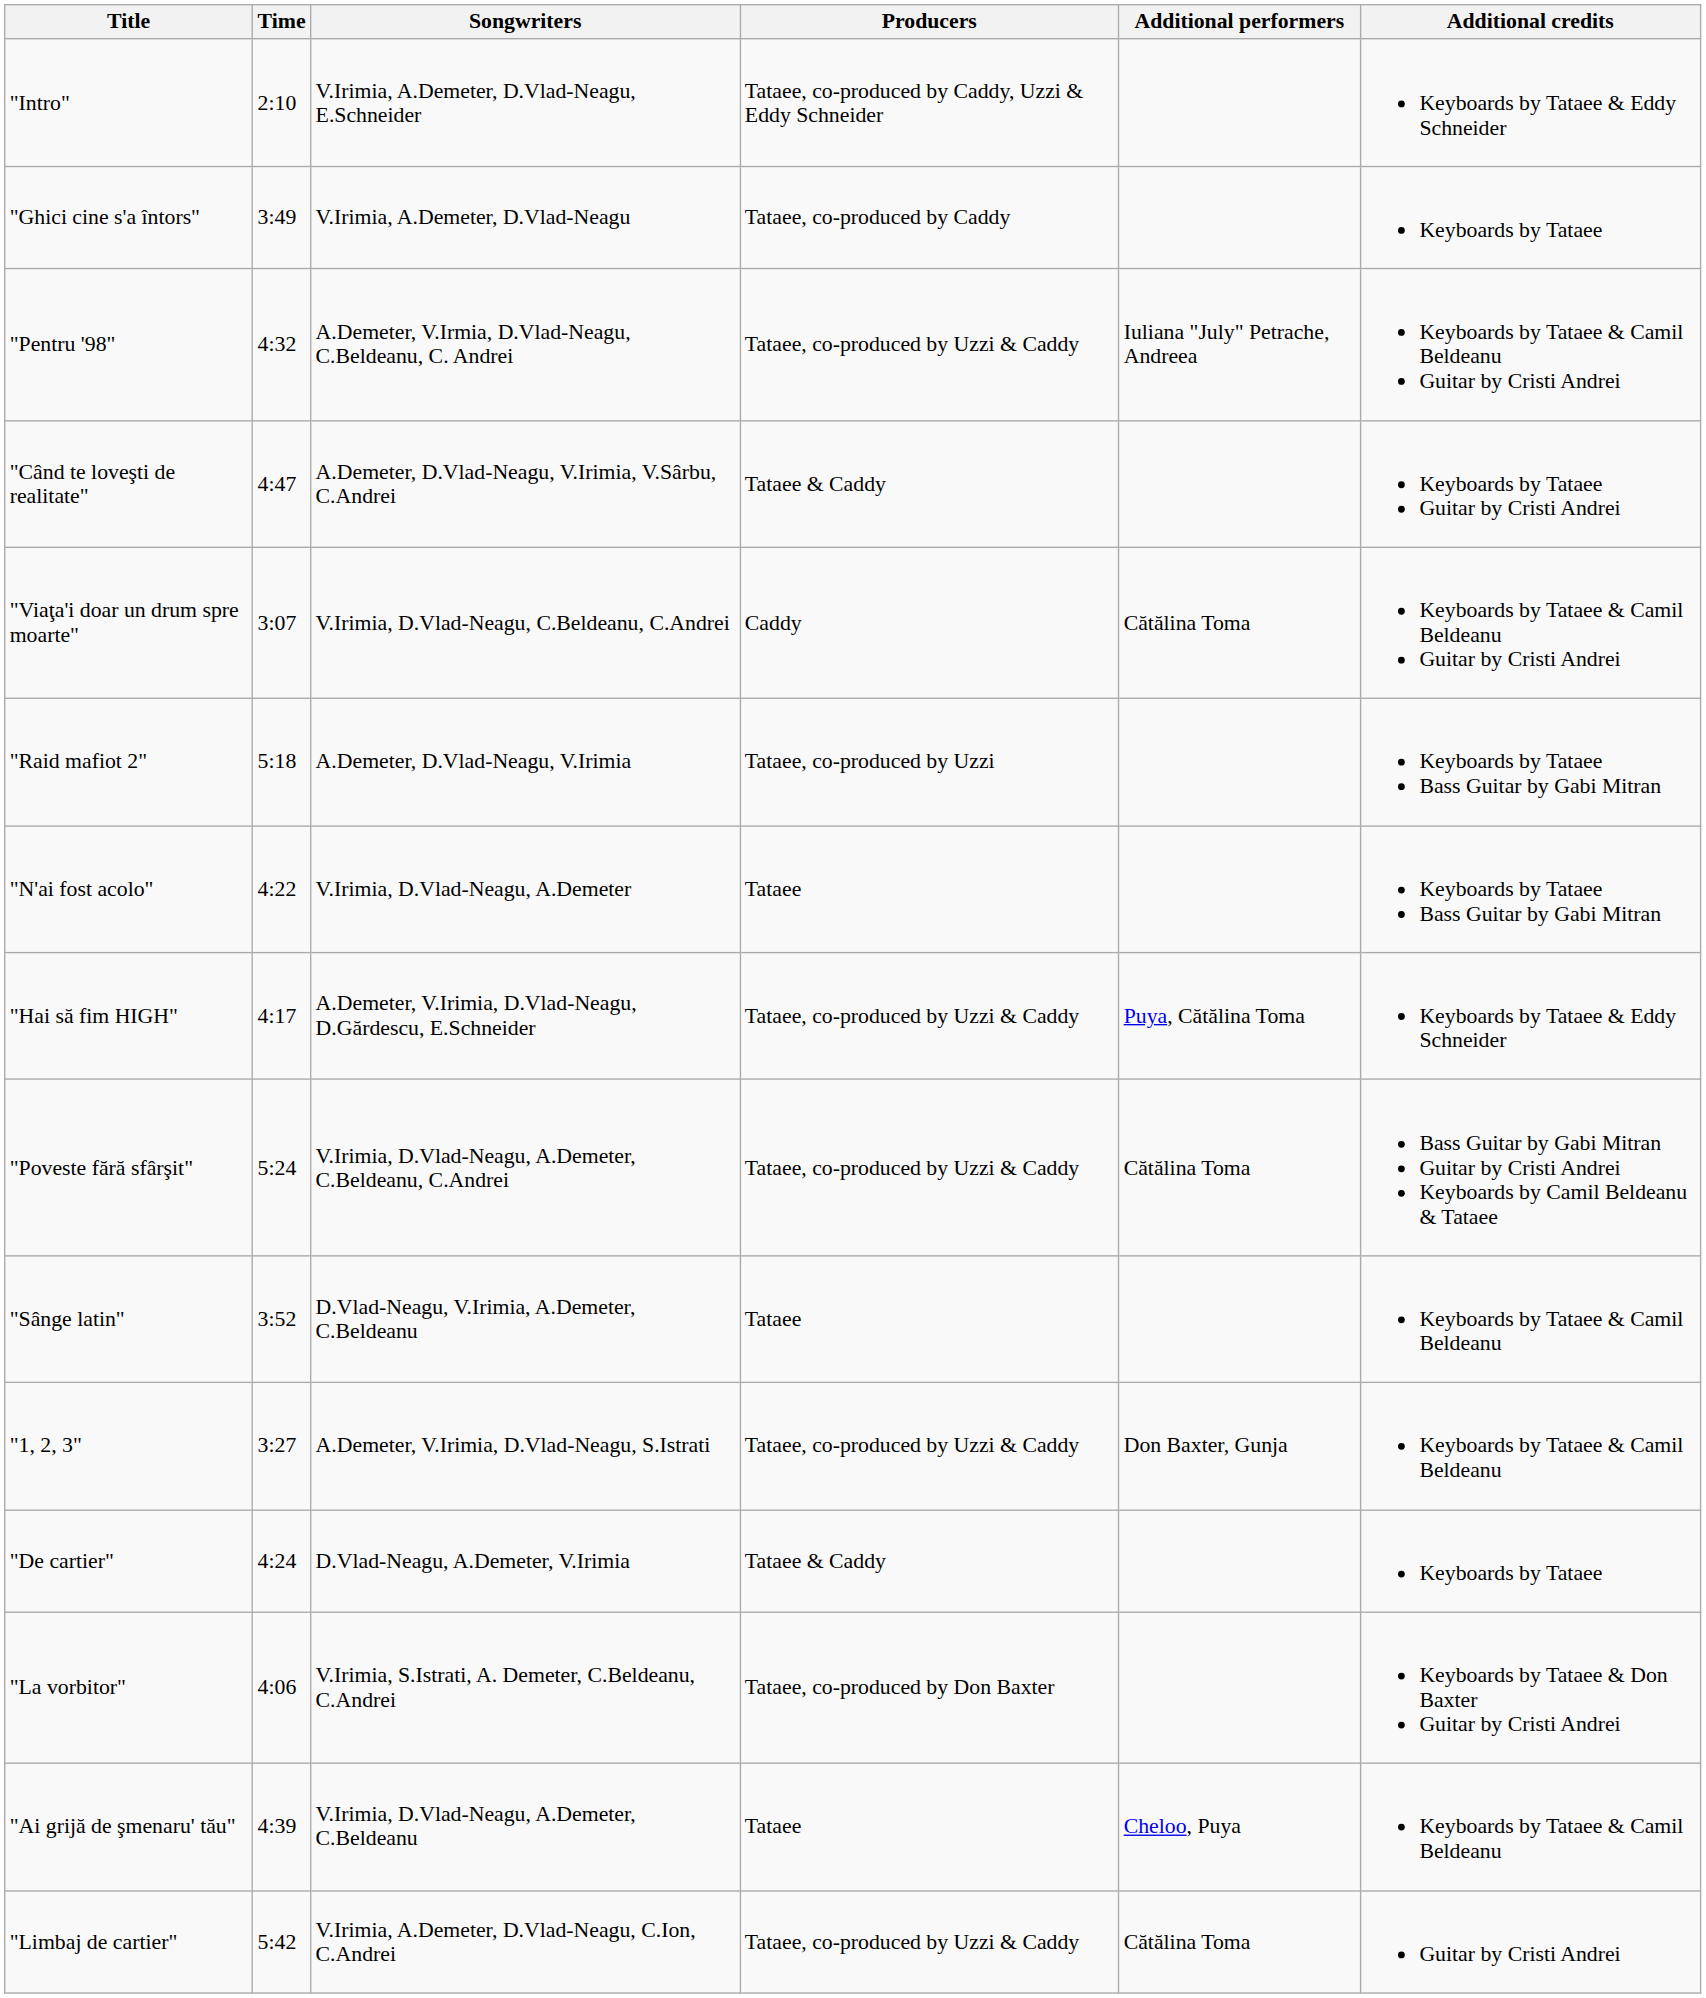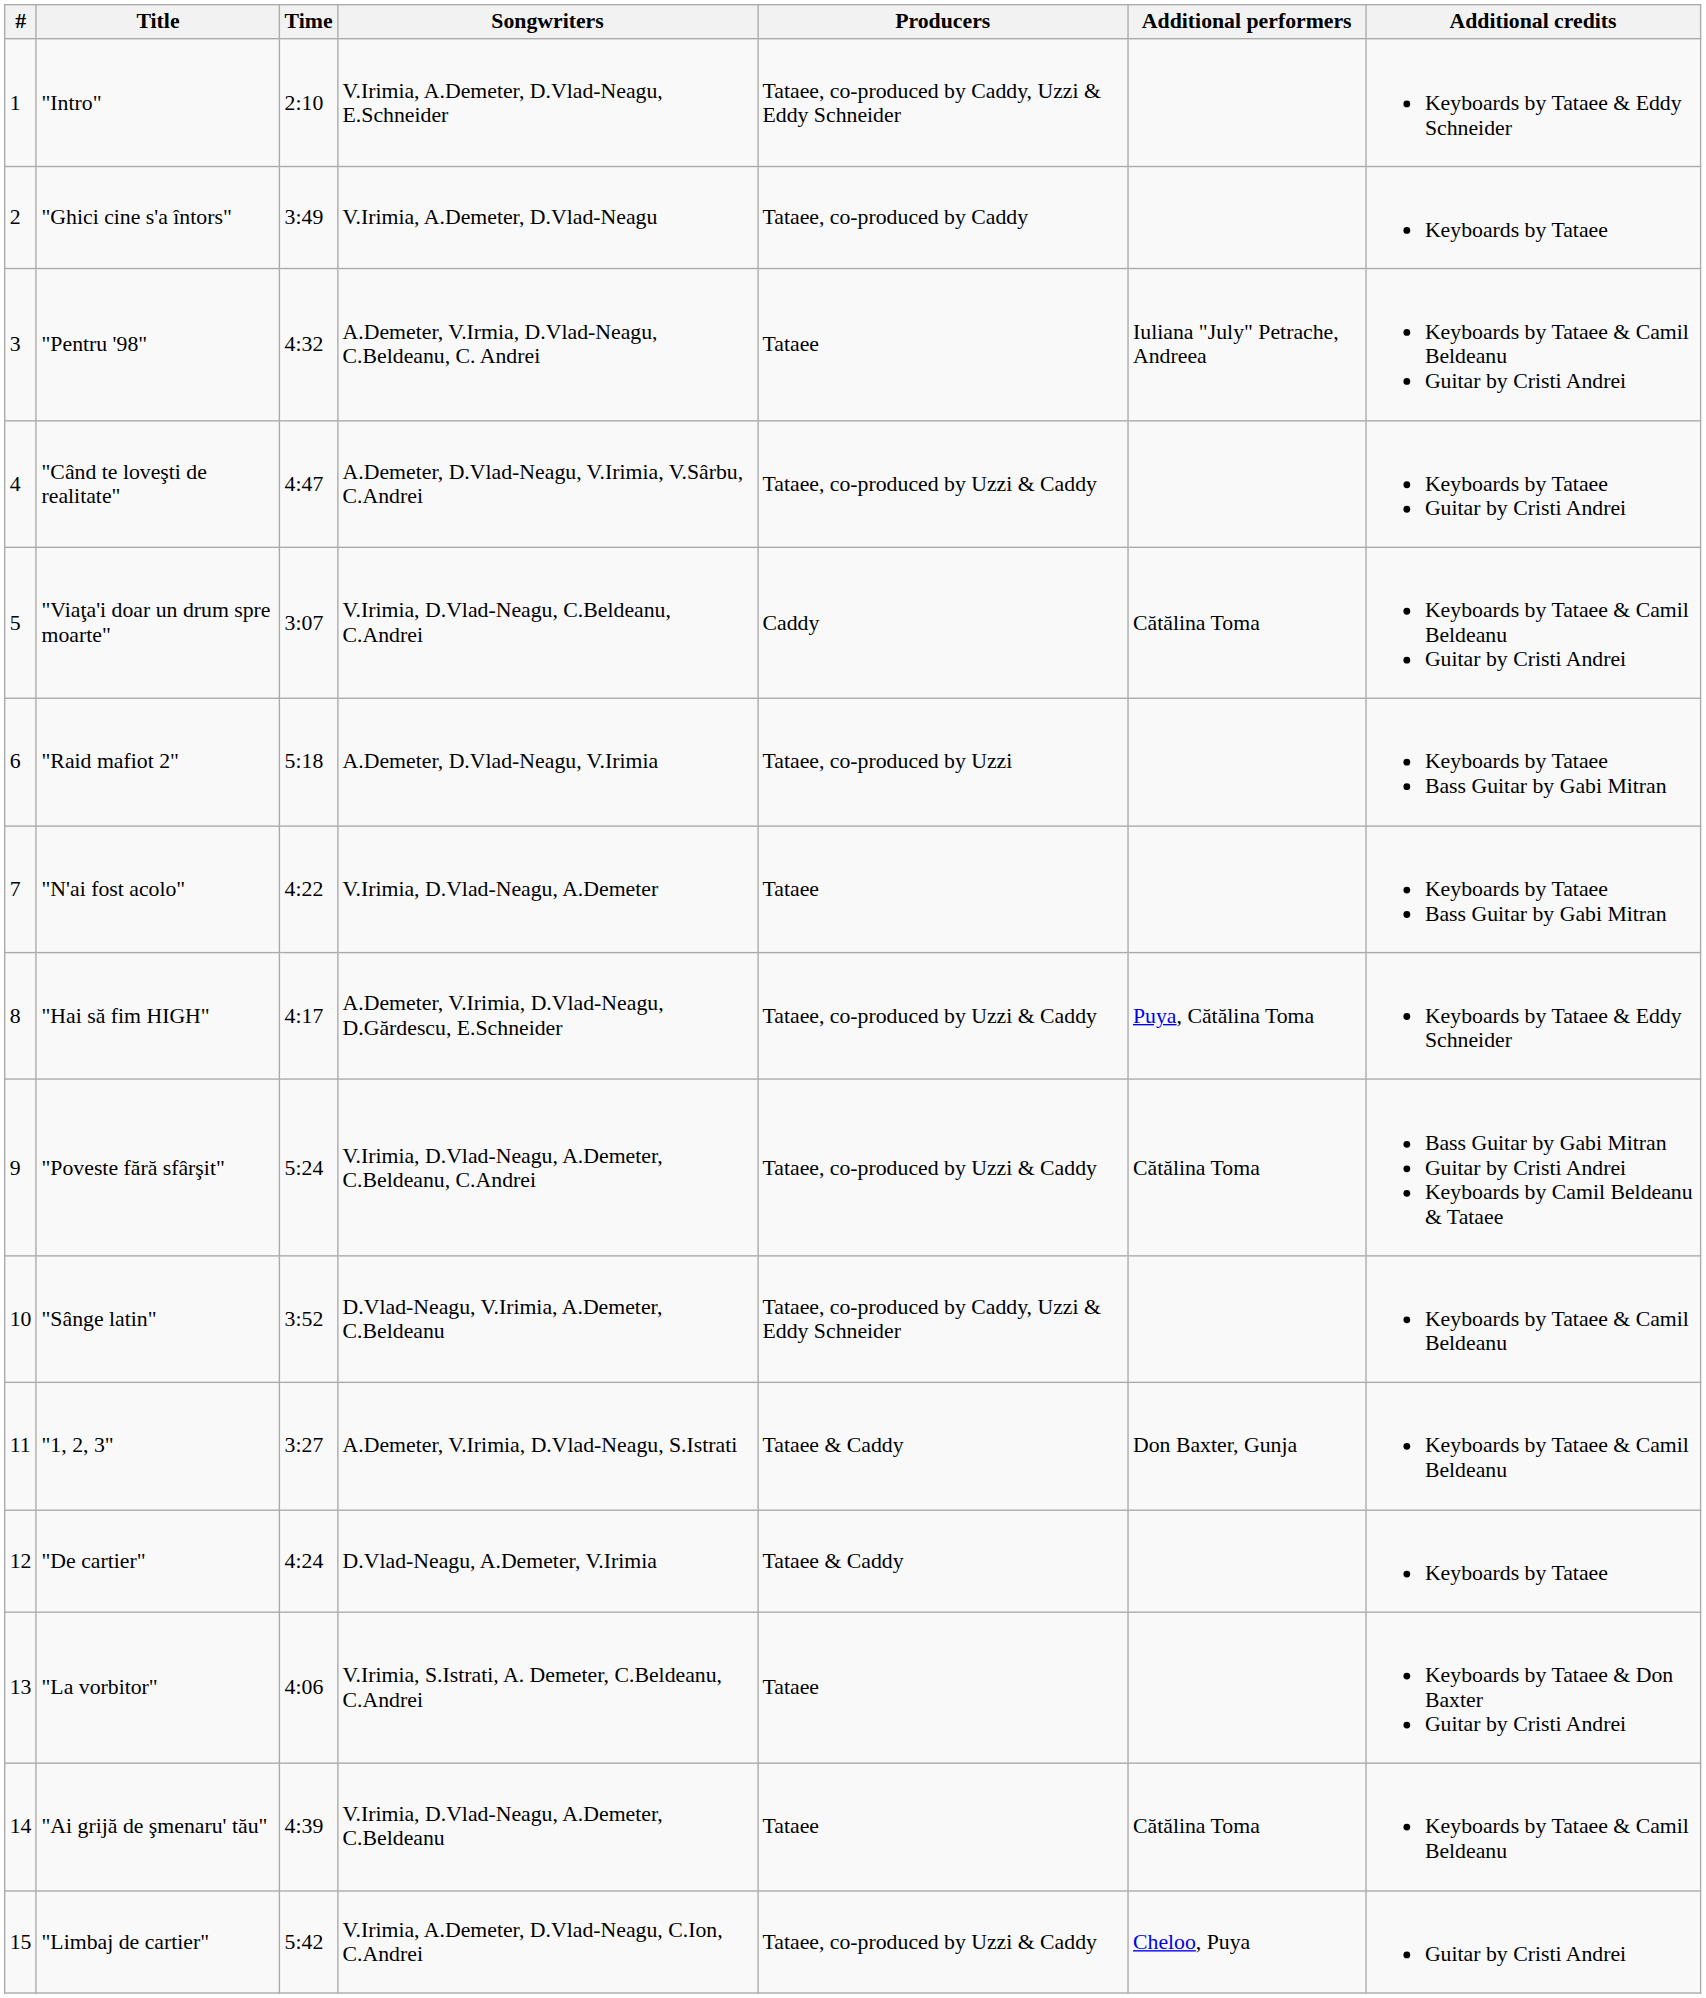+ column: # | 1 | 2 | 3 | 4 | 5 | 6 | 7 | 8 | 9 | 10 | 11 | 12 | 13 | 14 | 15
"Pentru '98" | Producers: Tataee, co-produced by Uzzi & Caddy -> Tataee
"Când te loveşti de realitate" | Producers: Tataee & Caddy -> Tataee, co-produced by Uzzi & Caddy
"Sânge latin" | Producers: Tataee -> Tataee, co-produced by Caddy, Uzzi & Eddy Schneider
"1, 2, 3" | Producers: Tataee, co-produced by Uzzi & Caddy -> Tataee & Caddy
"La vorbitor" | Producers: Tataee, co-produced by Don Baxter -> Tataee
"Ai grijă de şmenaru' tău" | Additional performers: Cheloo, Puya -> Cătălina Toma
"Limbaj de cartier" | Additional performers: Cătălina Toma -> Cheloo, Puya
